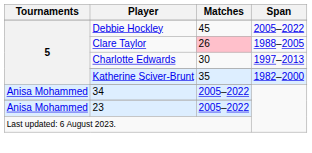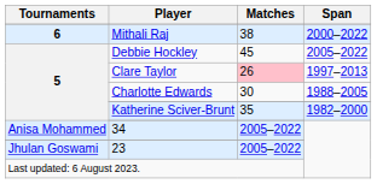+ row: 6 | Mithali Raj | 38 | 2000–2022
Clare Taylor | Span: 1988–2005 -> 1997–2013
Charlotte Edwards | Span: 1997–2013 -> 1988–2005
23 | Tournaments: Anisa Mohammed -> Jhulan Goswami
